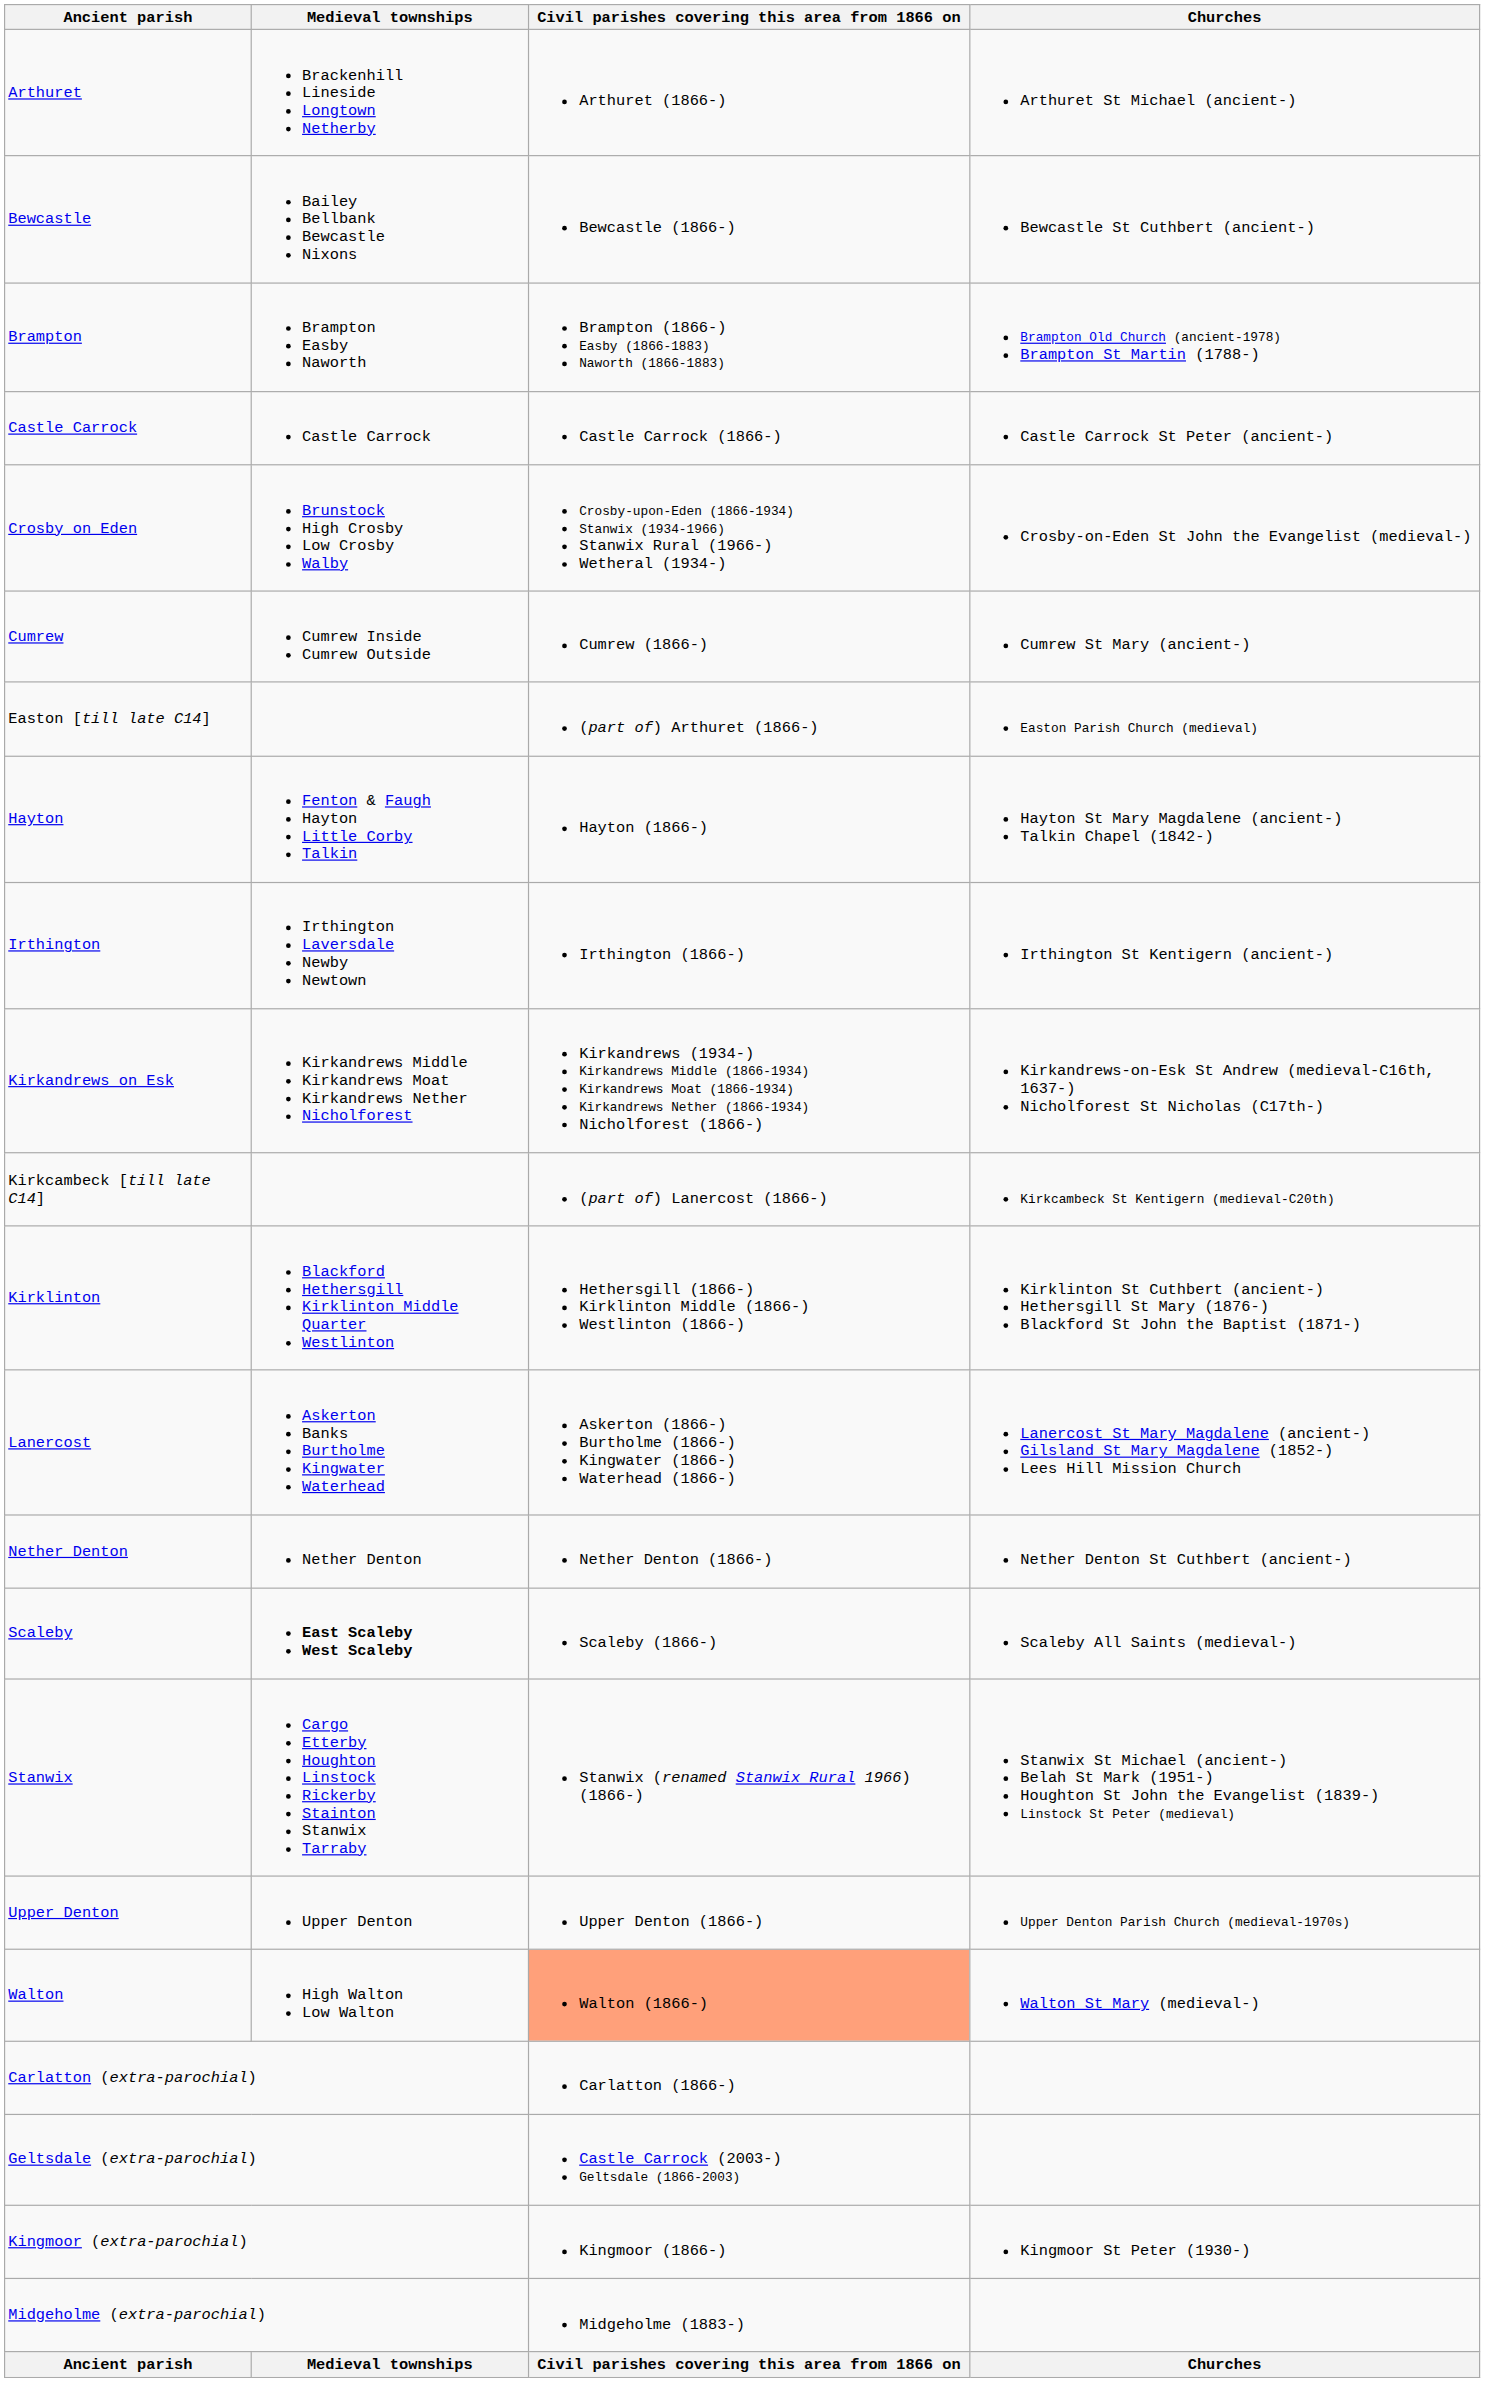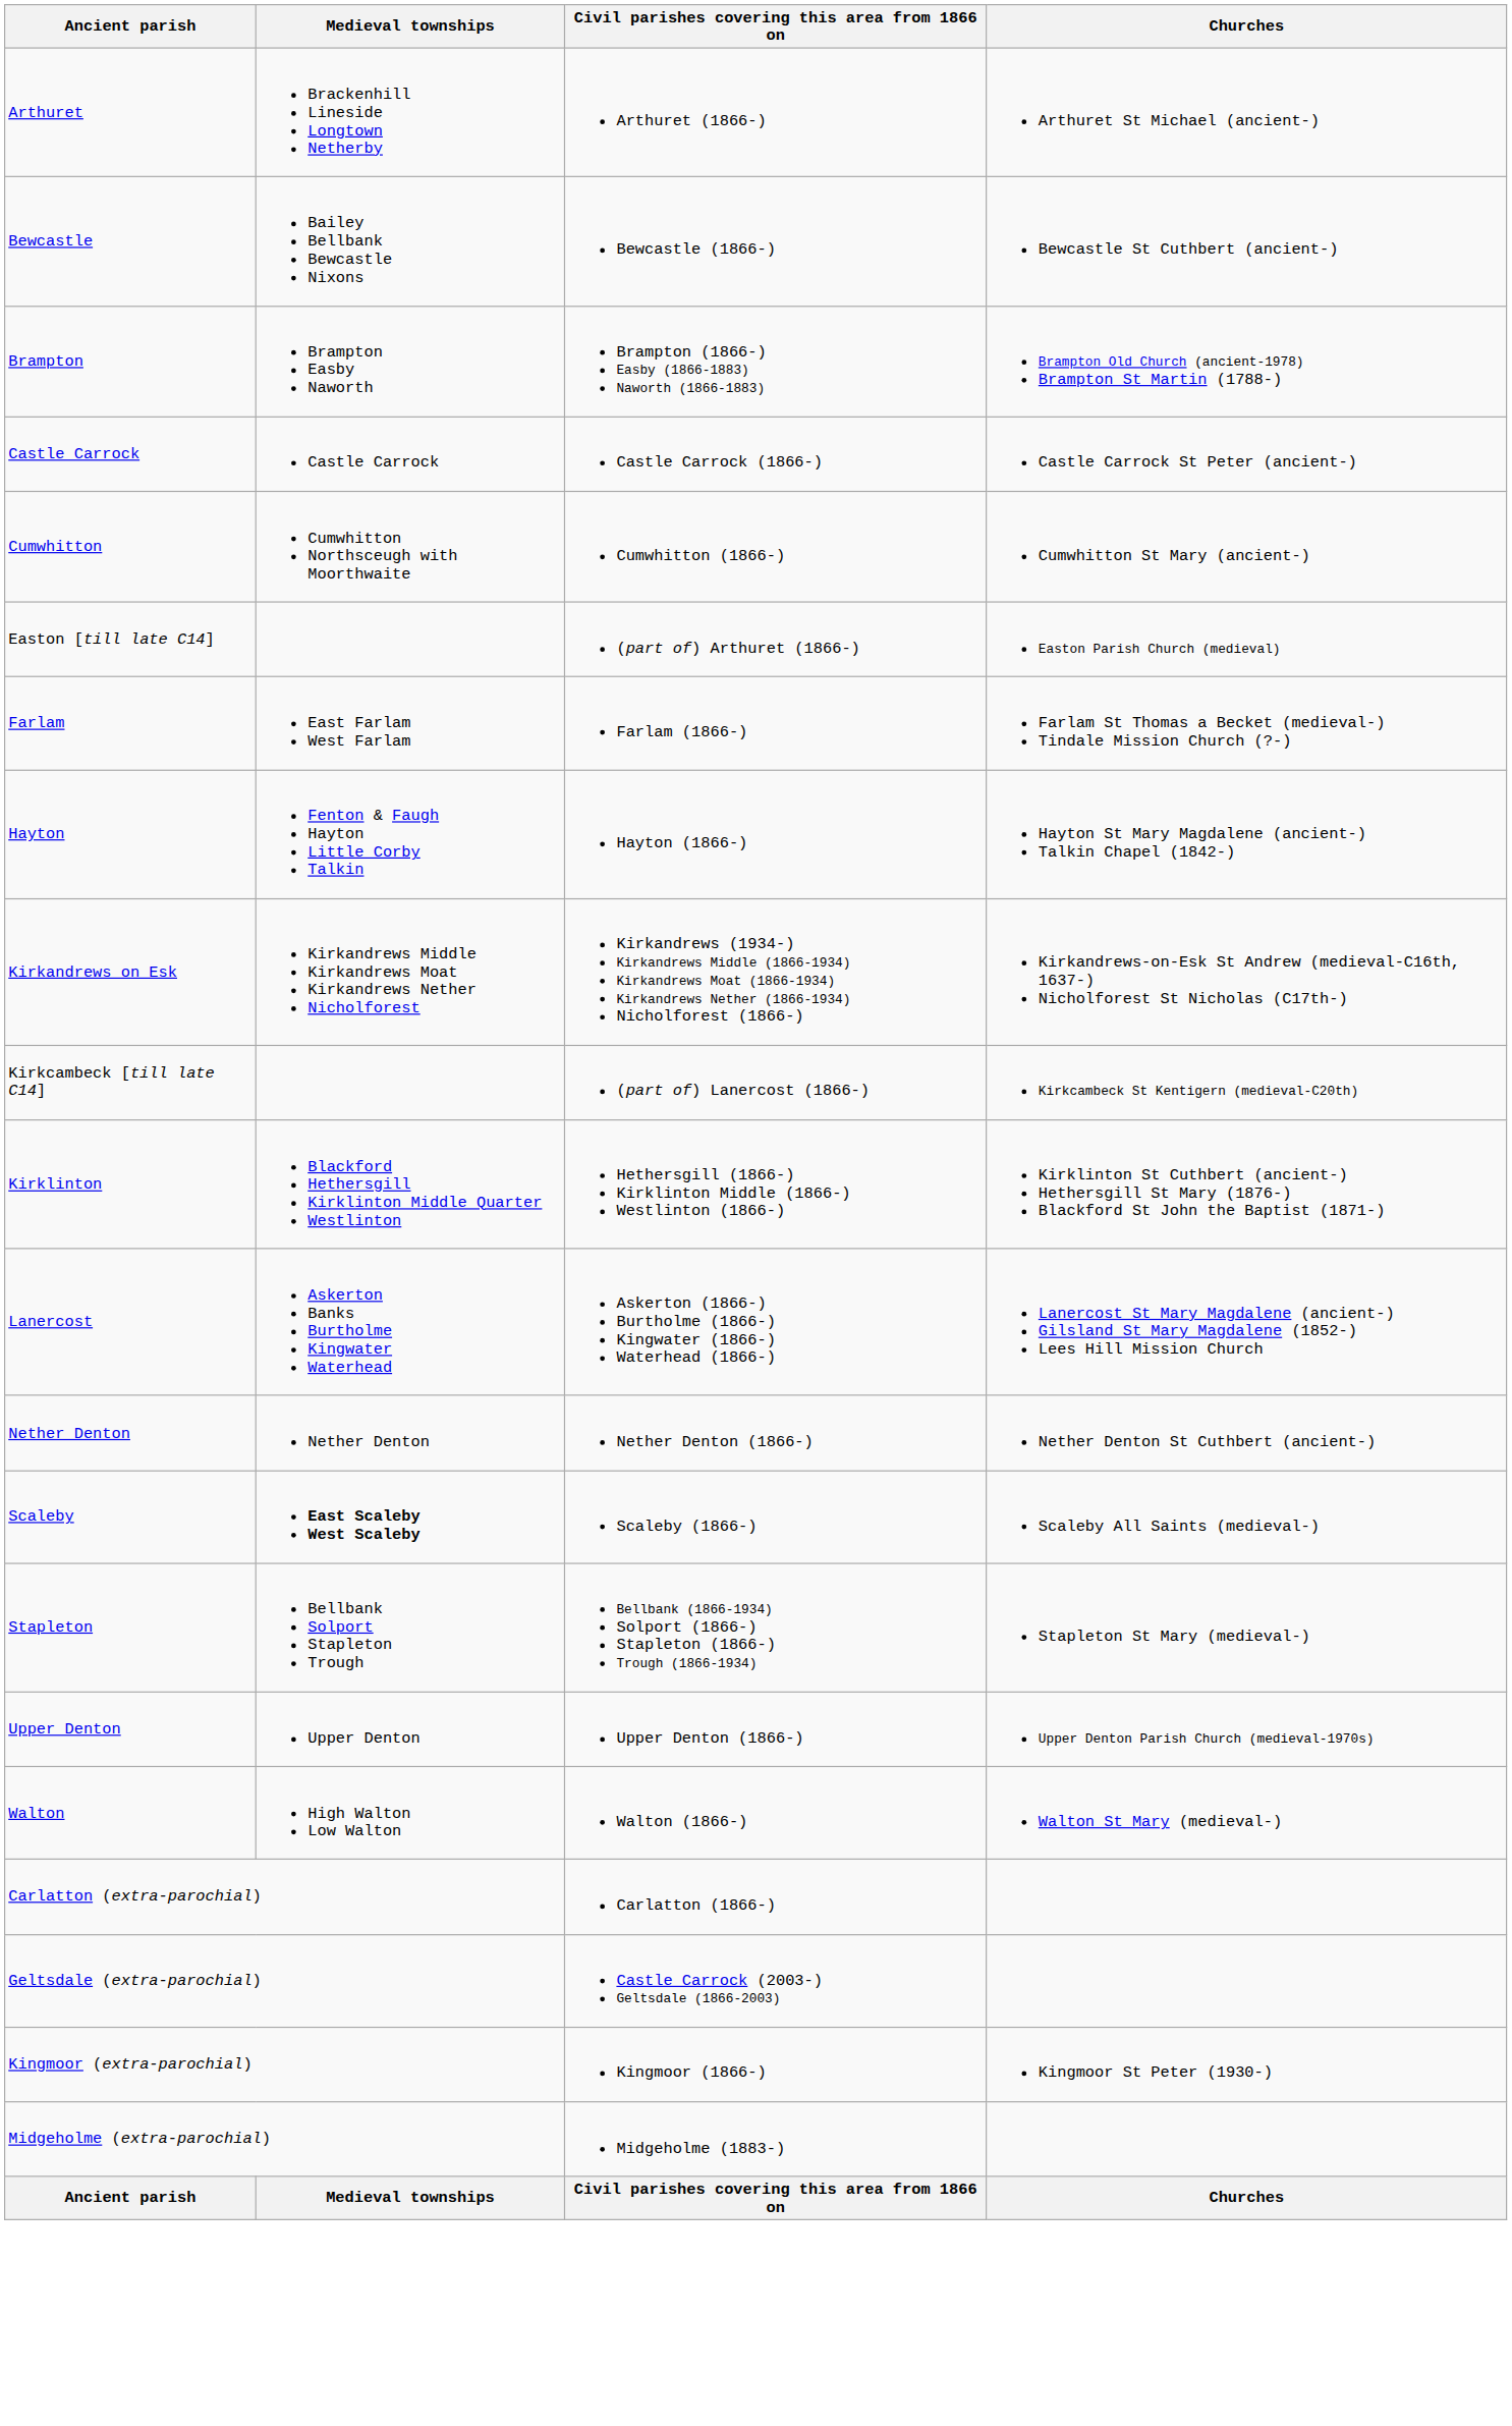- row: Crosby on Eden | Brunstock High Crosby Low Crosby Walby | Crosby-upon-Eden (1866-1934) Stanwix (1934-1966) Stanwix Rural (1966-) Wetheral (1934-) | Crosby-on-Eden St John the Evangelist (medieval-)
- row: Cumrew | Cumrew Inside Cumrew Outside | Cumrew (1866-) | Cumrew St Mary (ancient-)
+ row: Cumwhitton | Cumwhitton Northsceugh with Moorthwaite | Cumwhitton (1866-) | Cumwhitton St Mary (ancient-)
+ row: Farlam | East Farlam West Farlam | Farlam (1866-) | Farlam St Thomas a Becket (medieval-) Tindale Mission Church (?-)
- row: Irthington | Irthington Laversdale Newby Newtown | Irthington (1866-) | Irthington St Kentigern (ancient-)
- row: Stanwix | Cargo Etterby Houghton Linstock Rickerby Stainton Stanwix Tarraby | Stanwix (renamed Stanwix Rural 1966) (1866-) | Stanwix St Michael (ancient-) Belah St Mark (1951-) Houghton St John the Evangelist (1839-) Linstock St Peter (medieval)
+ row: Stapleton | Bellbank Solport Stapleton Trough | Bellbank (1866-1934) Solport (1866-) Stapleton (1866-) Trough (1866-1934) | Stapleton St Mary (medieval-)
Walton | Civil parishes covering this area from 1866 on: lightsalmon background -> no background
